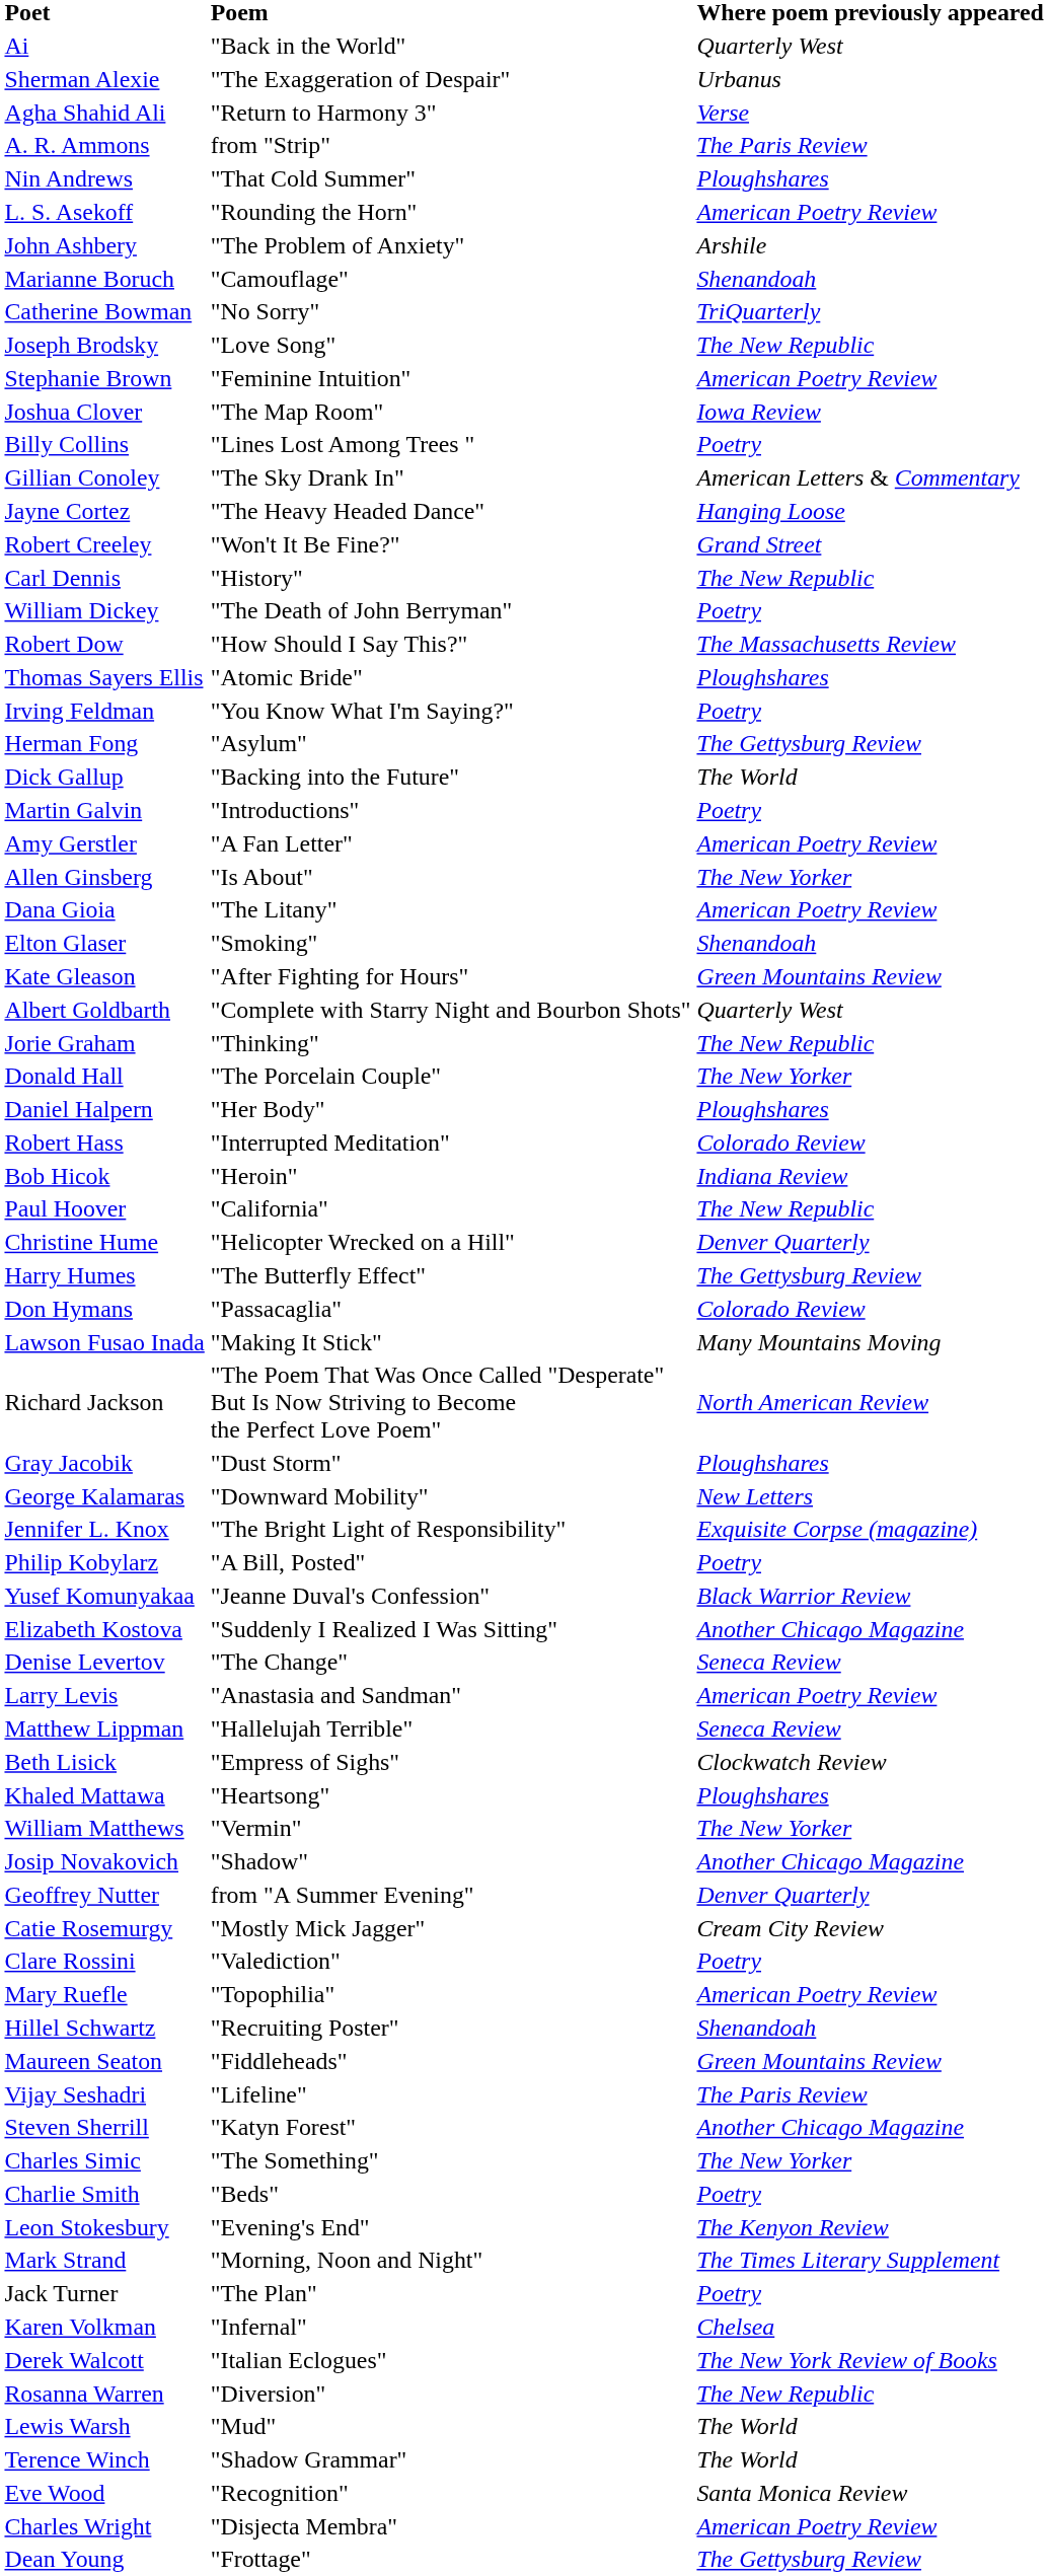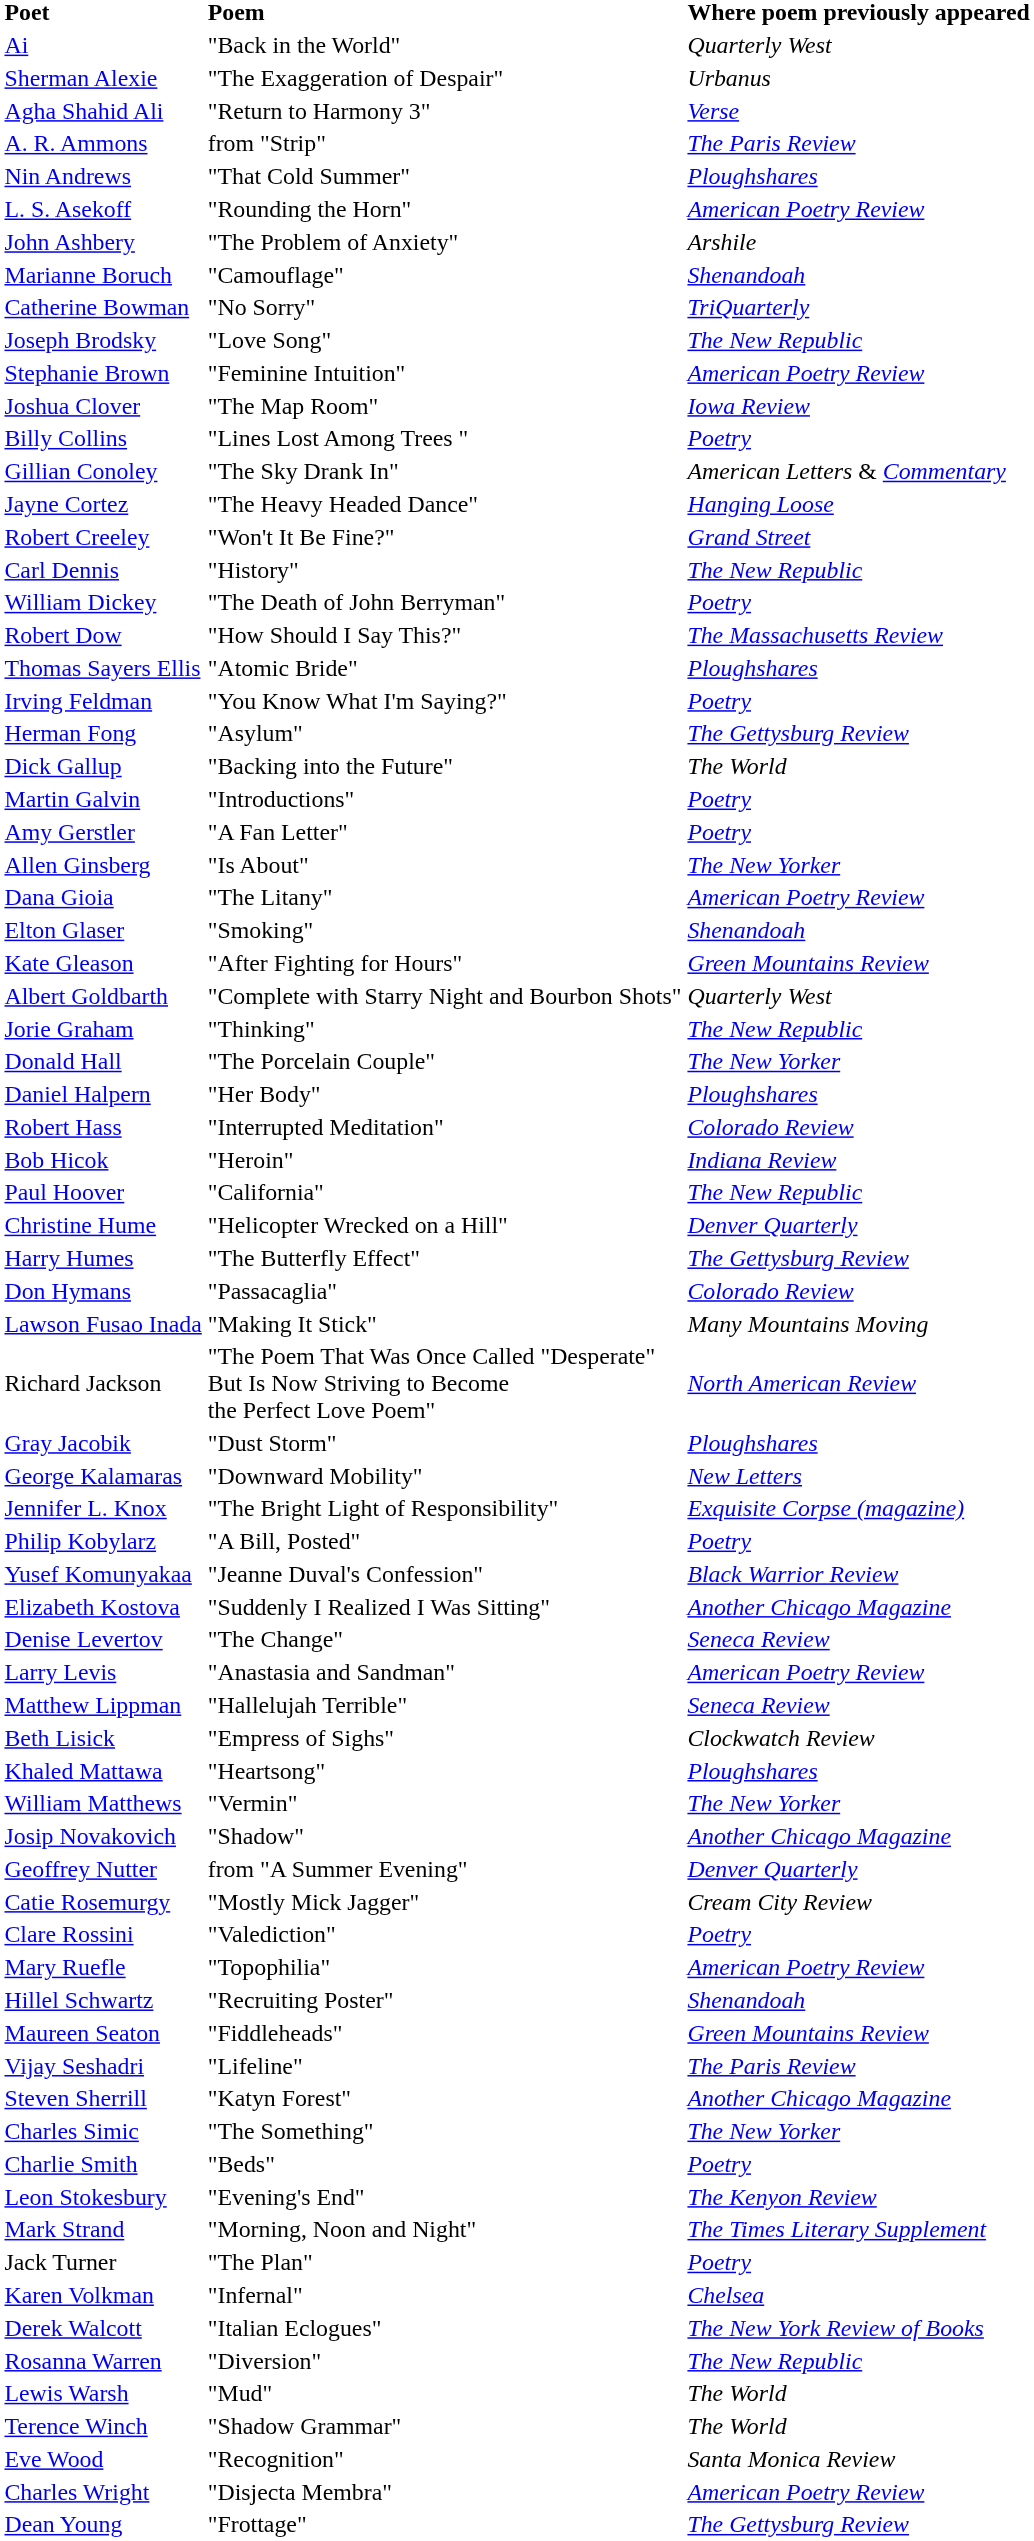Amy Gerstler | Where poem previously appeared: American Poetry Review -> Poetry
